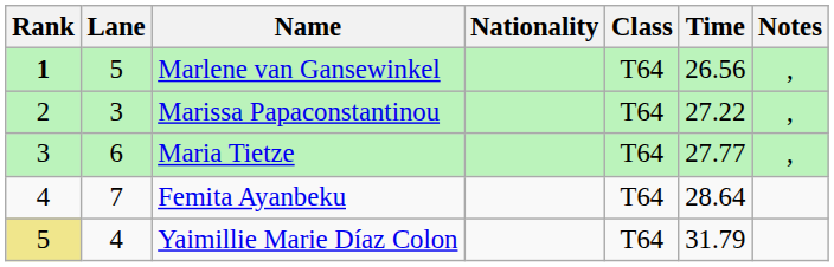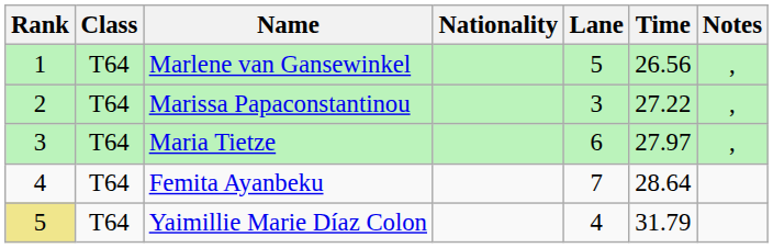columns swapped: Lane <-> Class
Marlene van Gansewinkel | Rank: bold -> normal
Maria Tietze | Time: 27.77 -> 27.97
